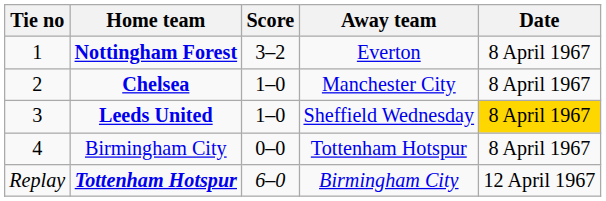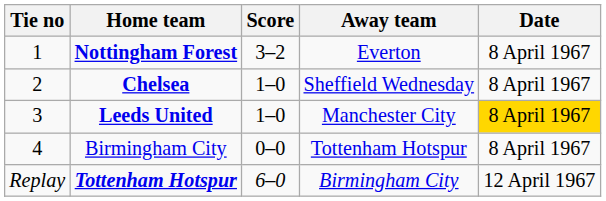Chelsea | Away team: Manchester City -> Sheffield Wednesday
Leeds United | Away team: Sheffield Wednesday -> Manchester City
